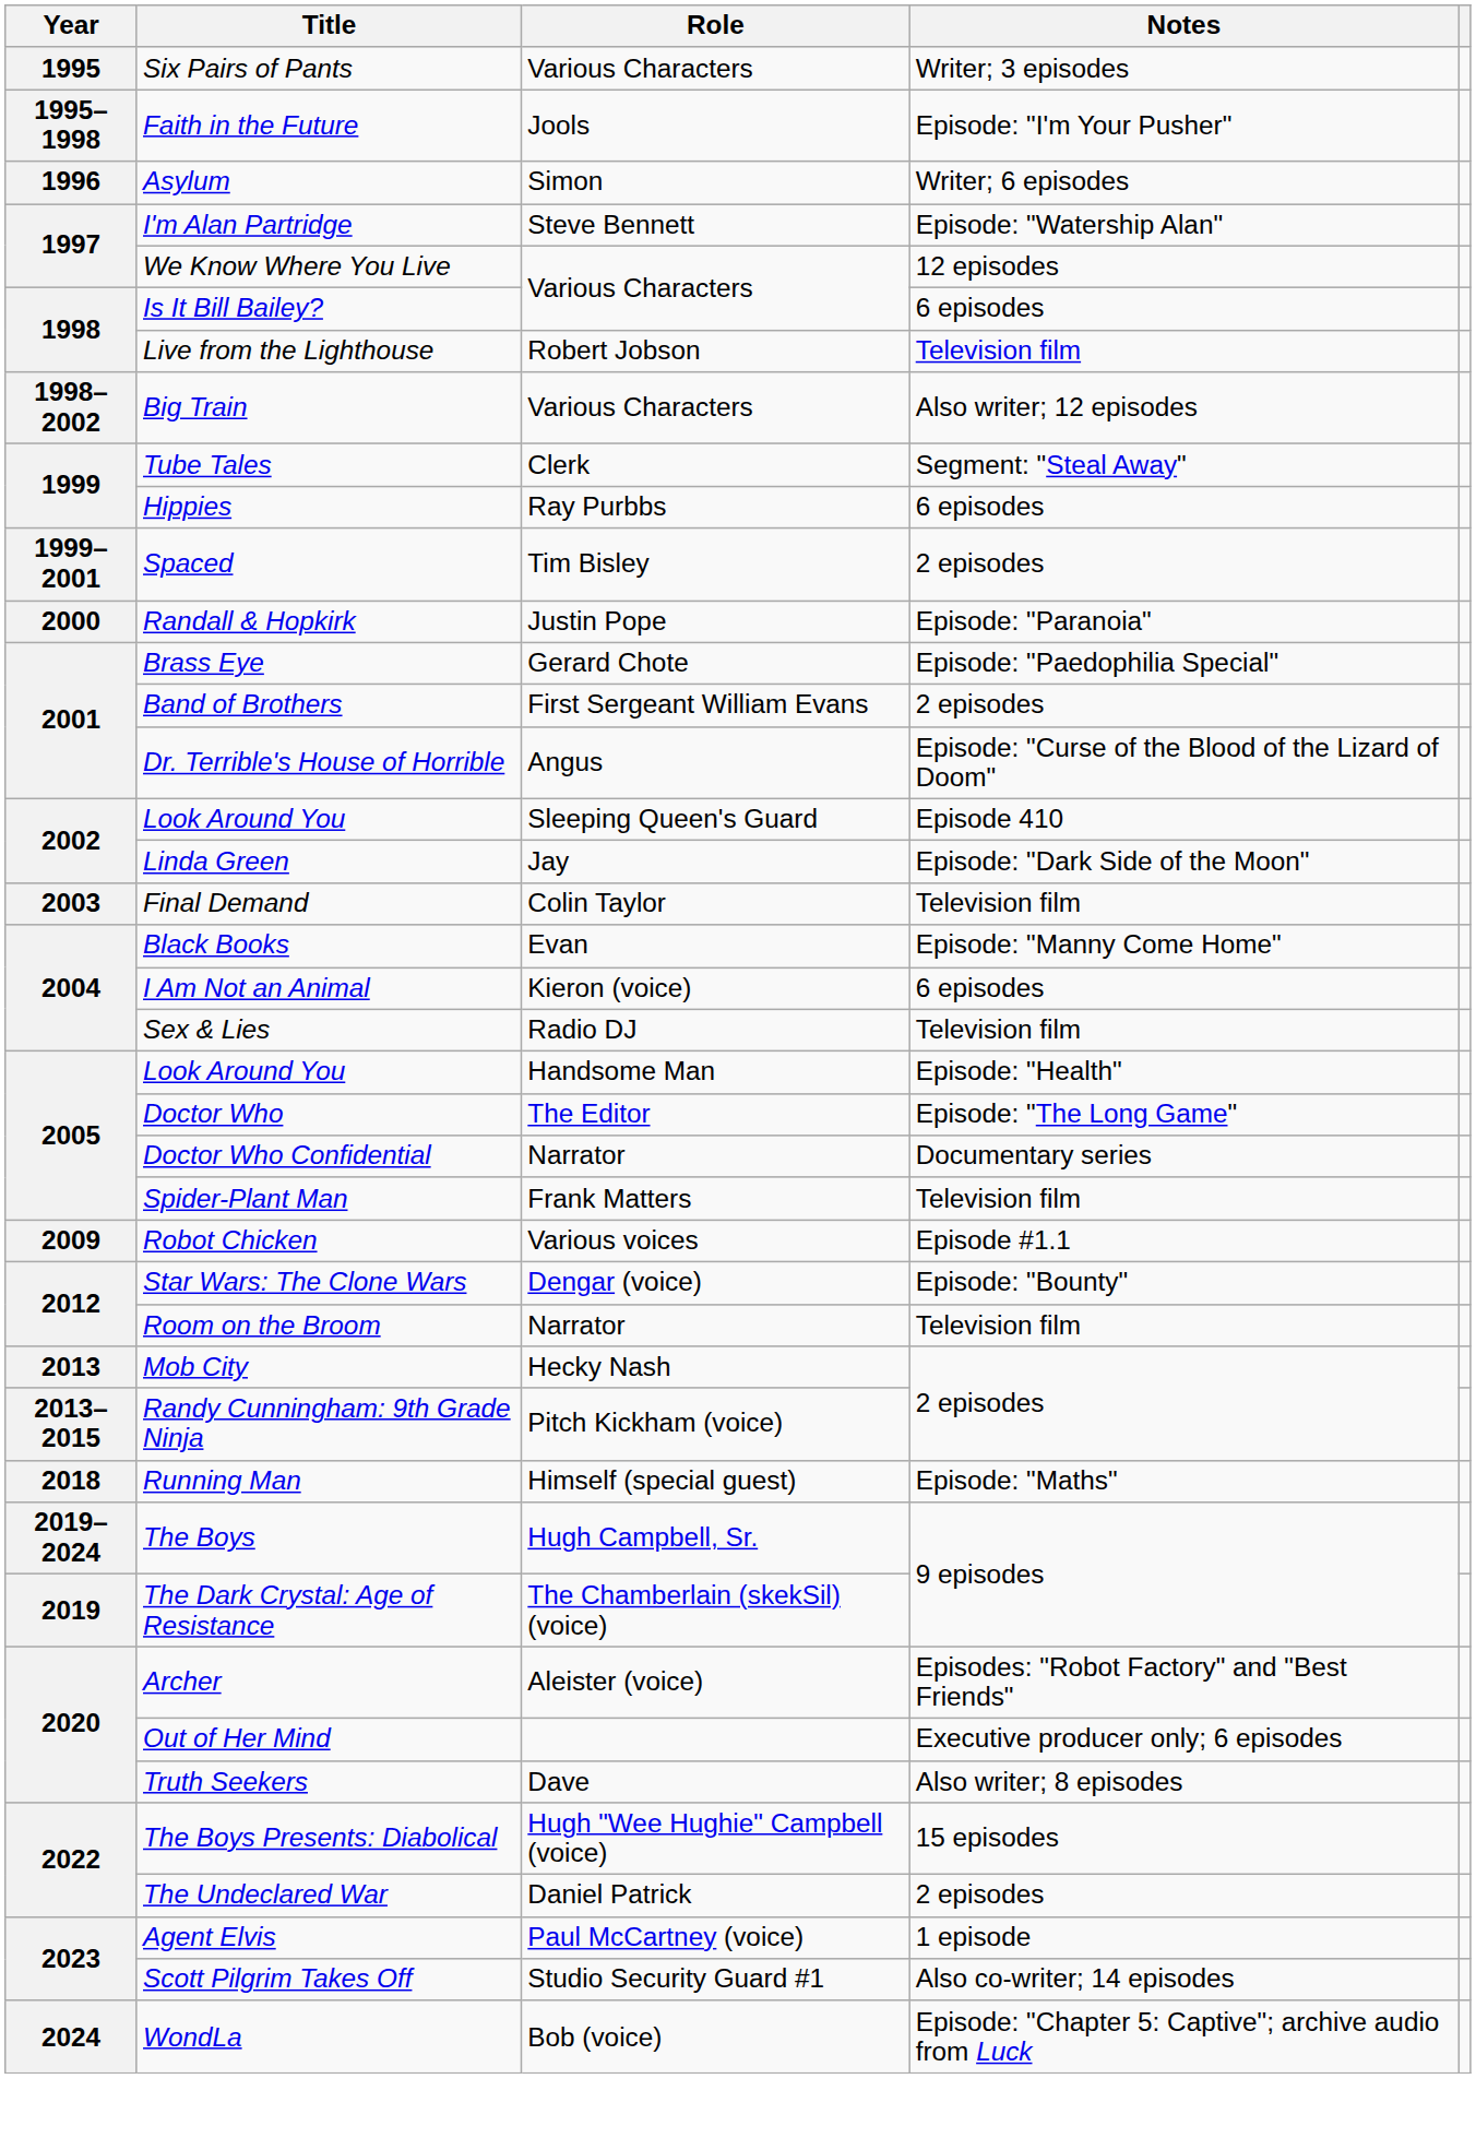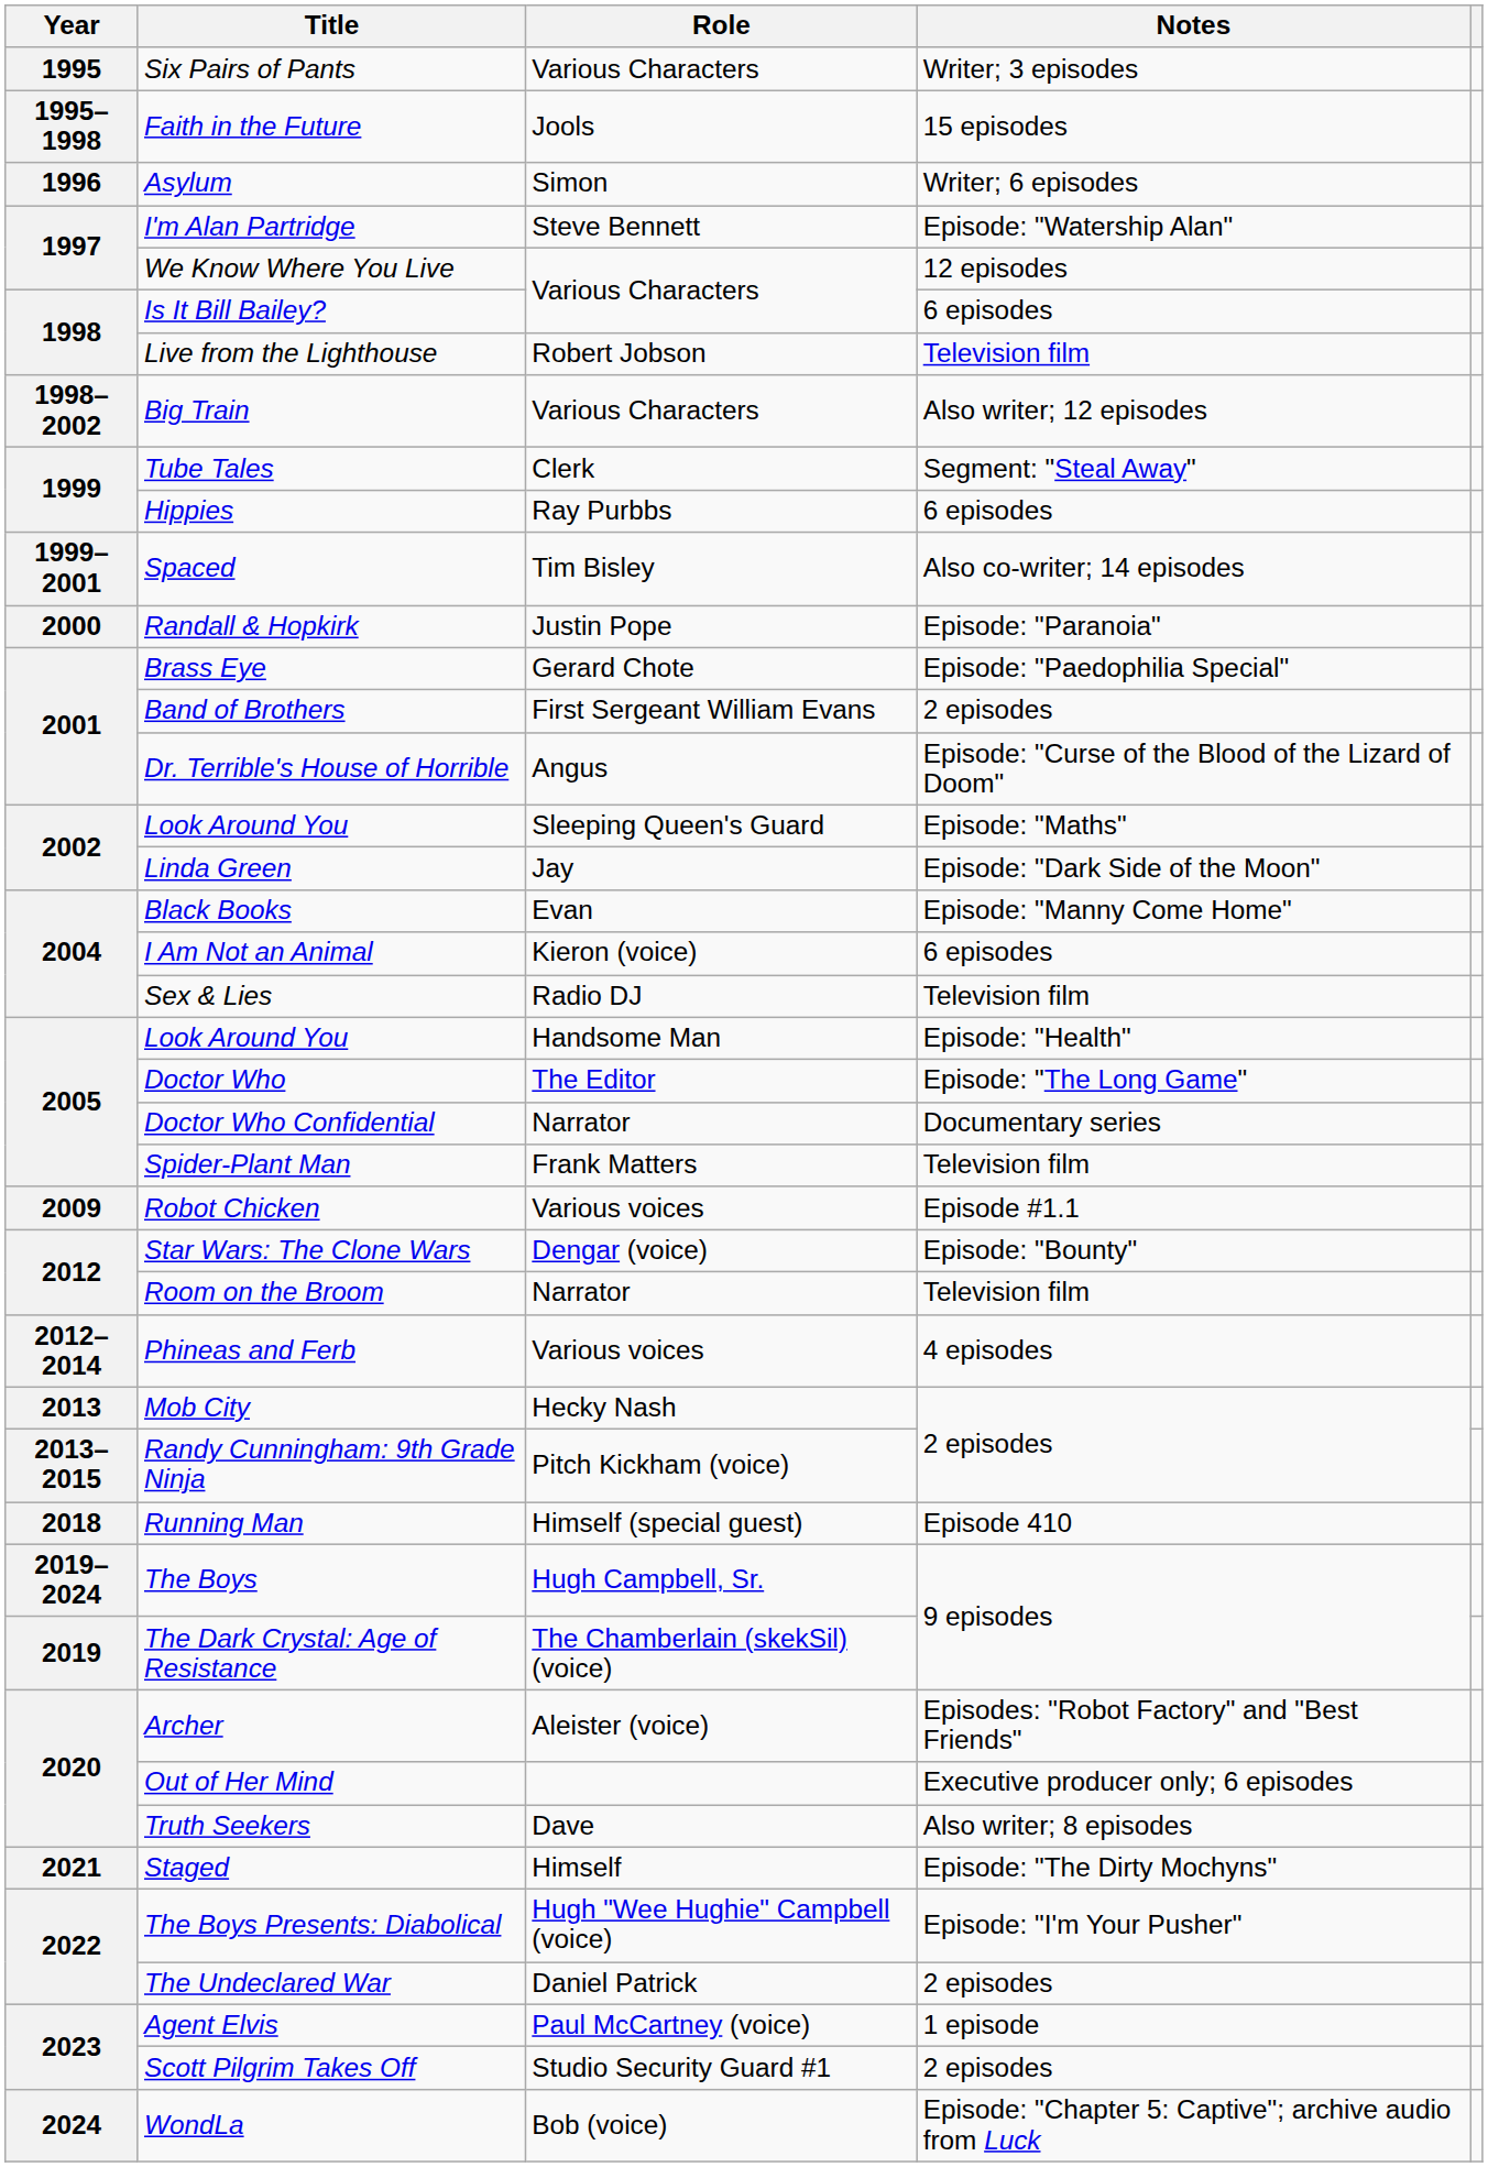Faith in the Future | Notes: Episode: "I'm Your Pusher" -> 15 episodes
Spaced | Notes: 2 episodes -> Also co-writer; 14 episodes
Look Around You / Sleeping Queen's Guard | Notes: Episode 410 -> Episode: "Maths"
- row: 2003 | Final Demand | Colin Taylor | Television film
+ row: 2012–2014 | Phineas and Ferb | Various voices | 4 episodes
Running Man | Notes: Episode: "Maths" -> Episode 410
+ row: 2021 | Staged | Himself | Episode: "The Dirty Mochyns"
The Boys Presents: Diabolical | Notes: 15 episodes -> Episode: "I'm Your Pusher"
Scott Pilgrim Takes Off | Notes: Also co-writer; 14 episodes -> 2 episodes
